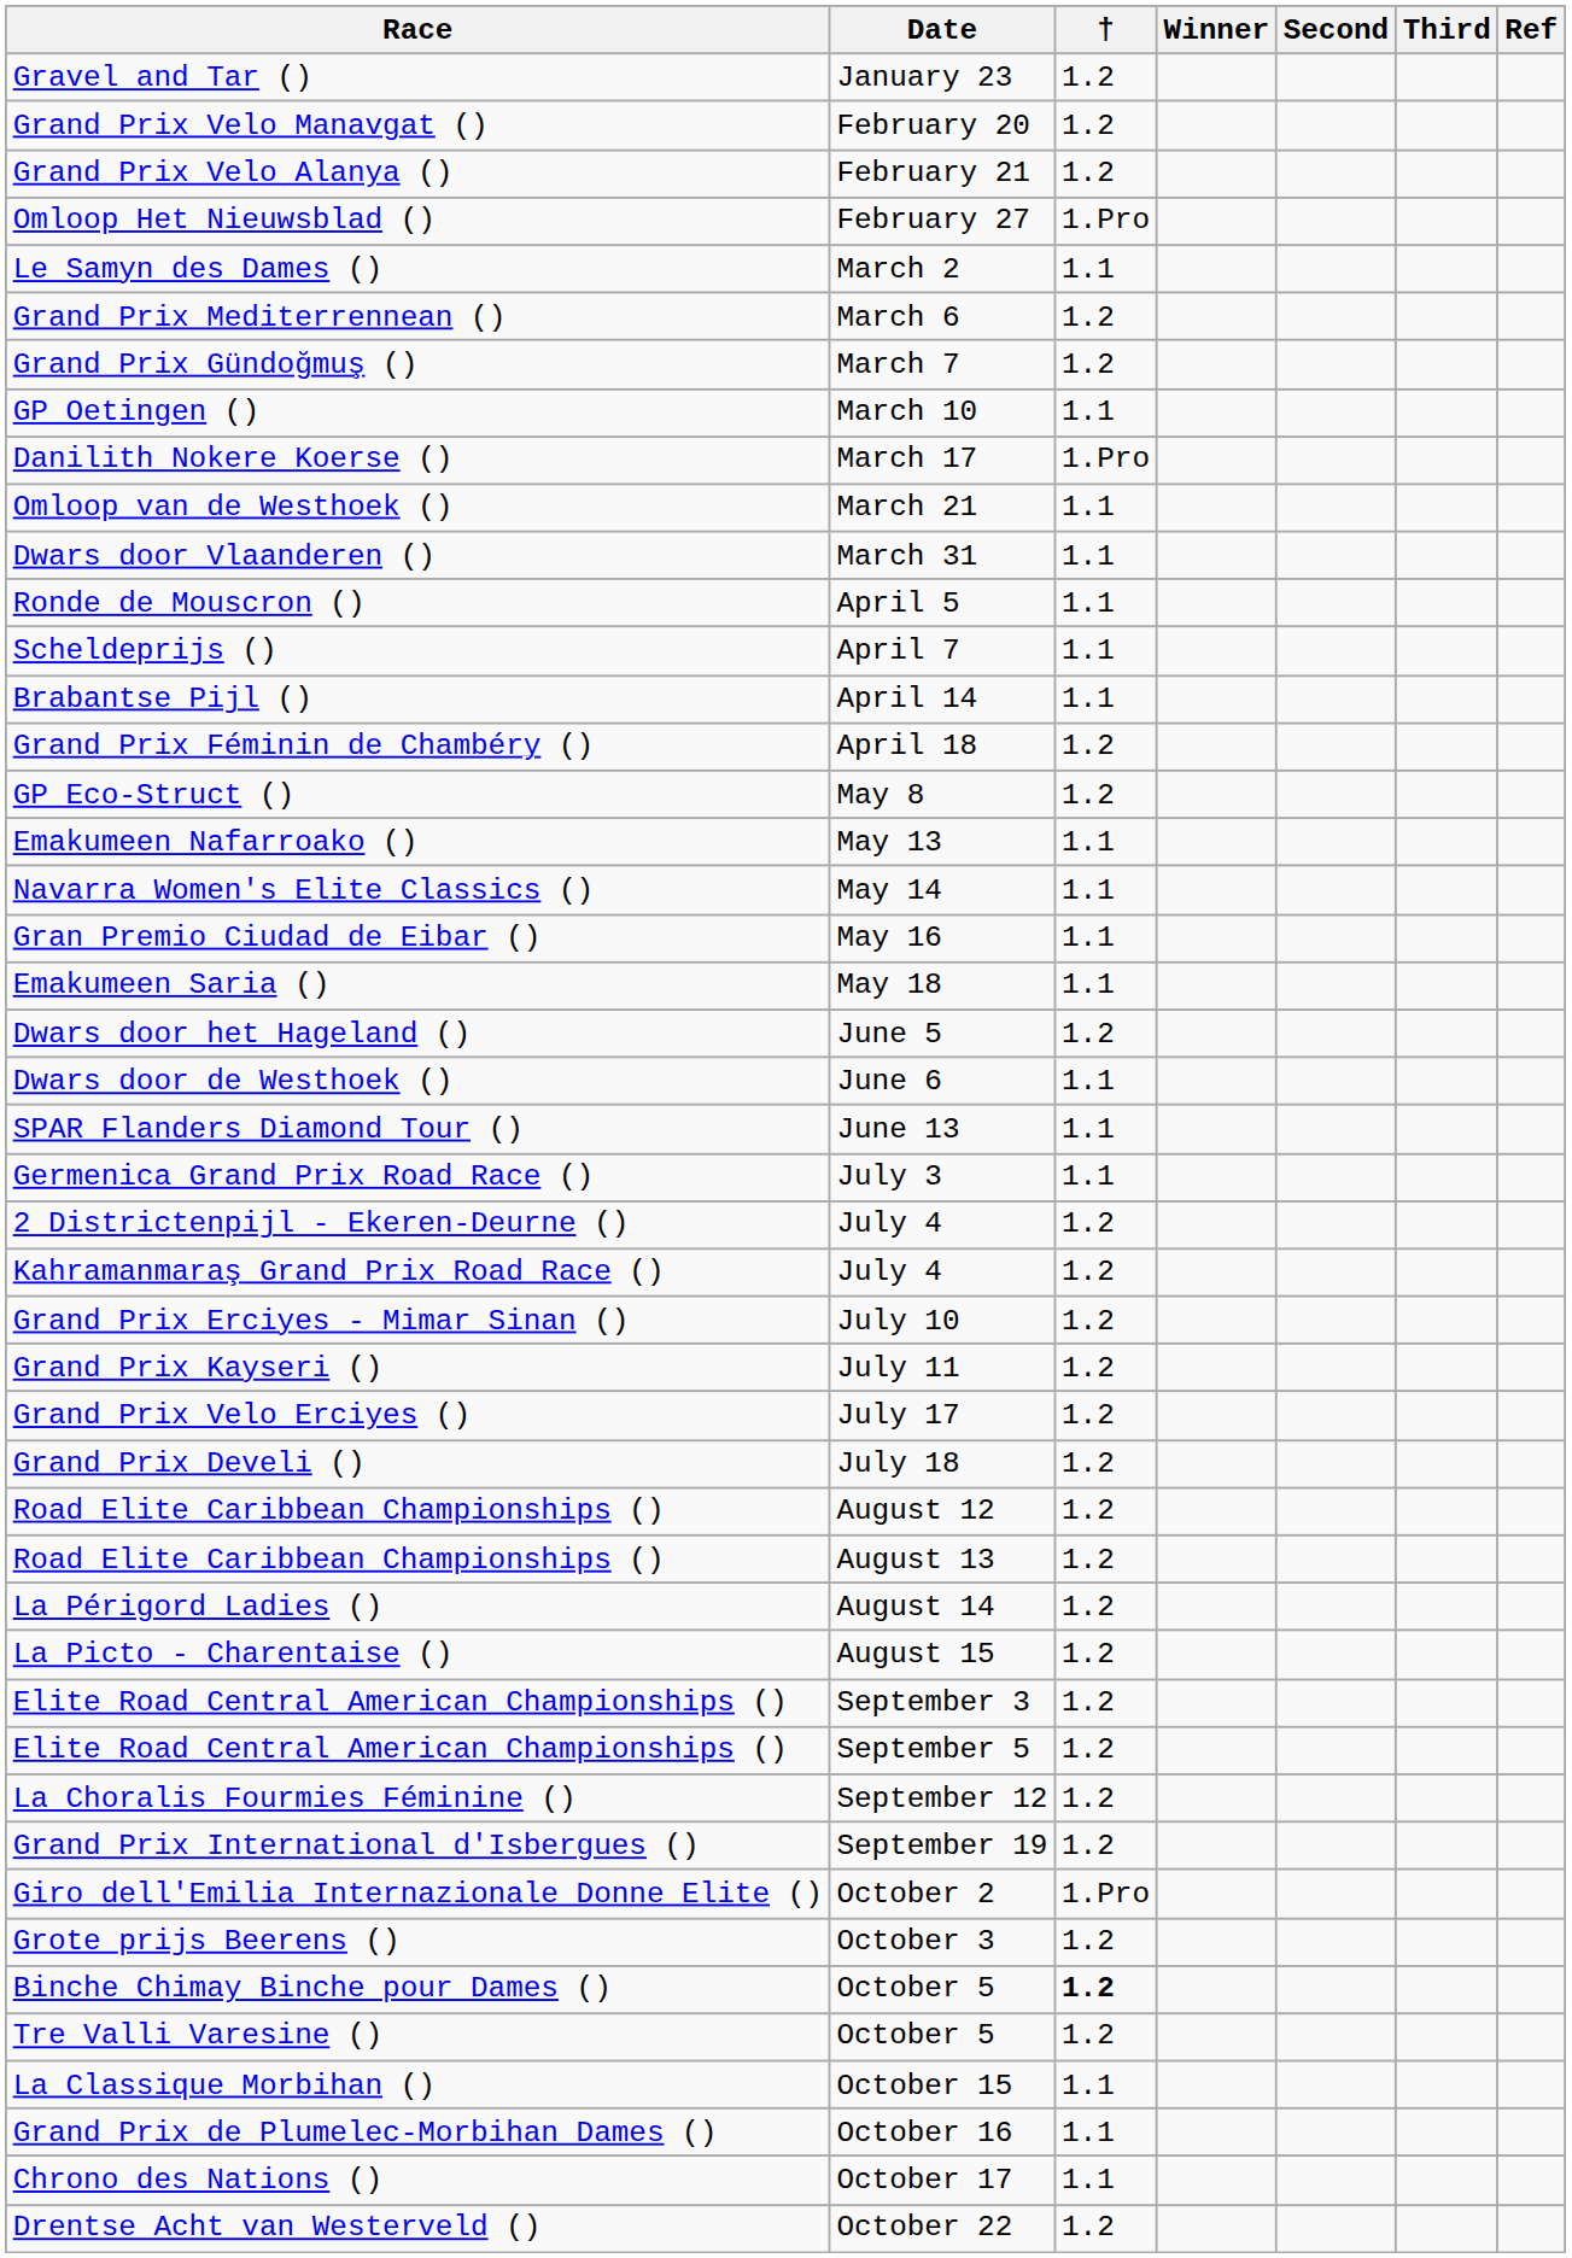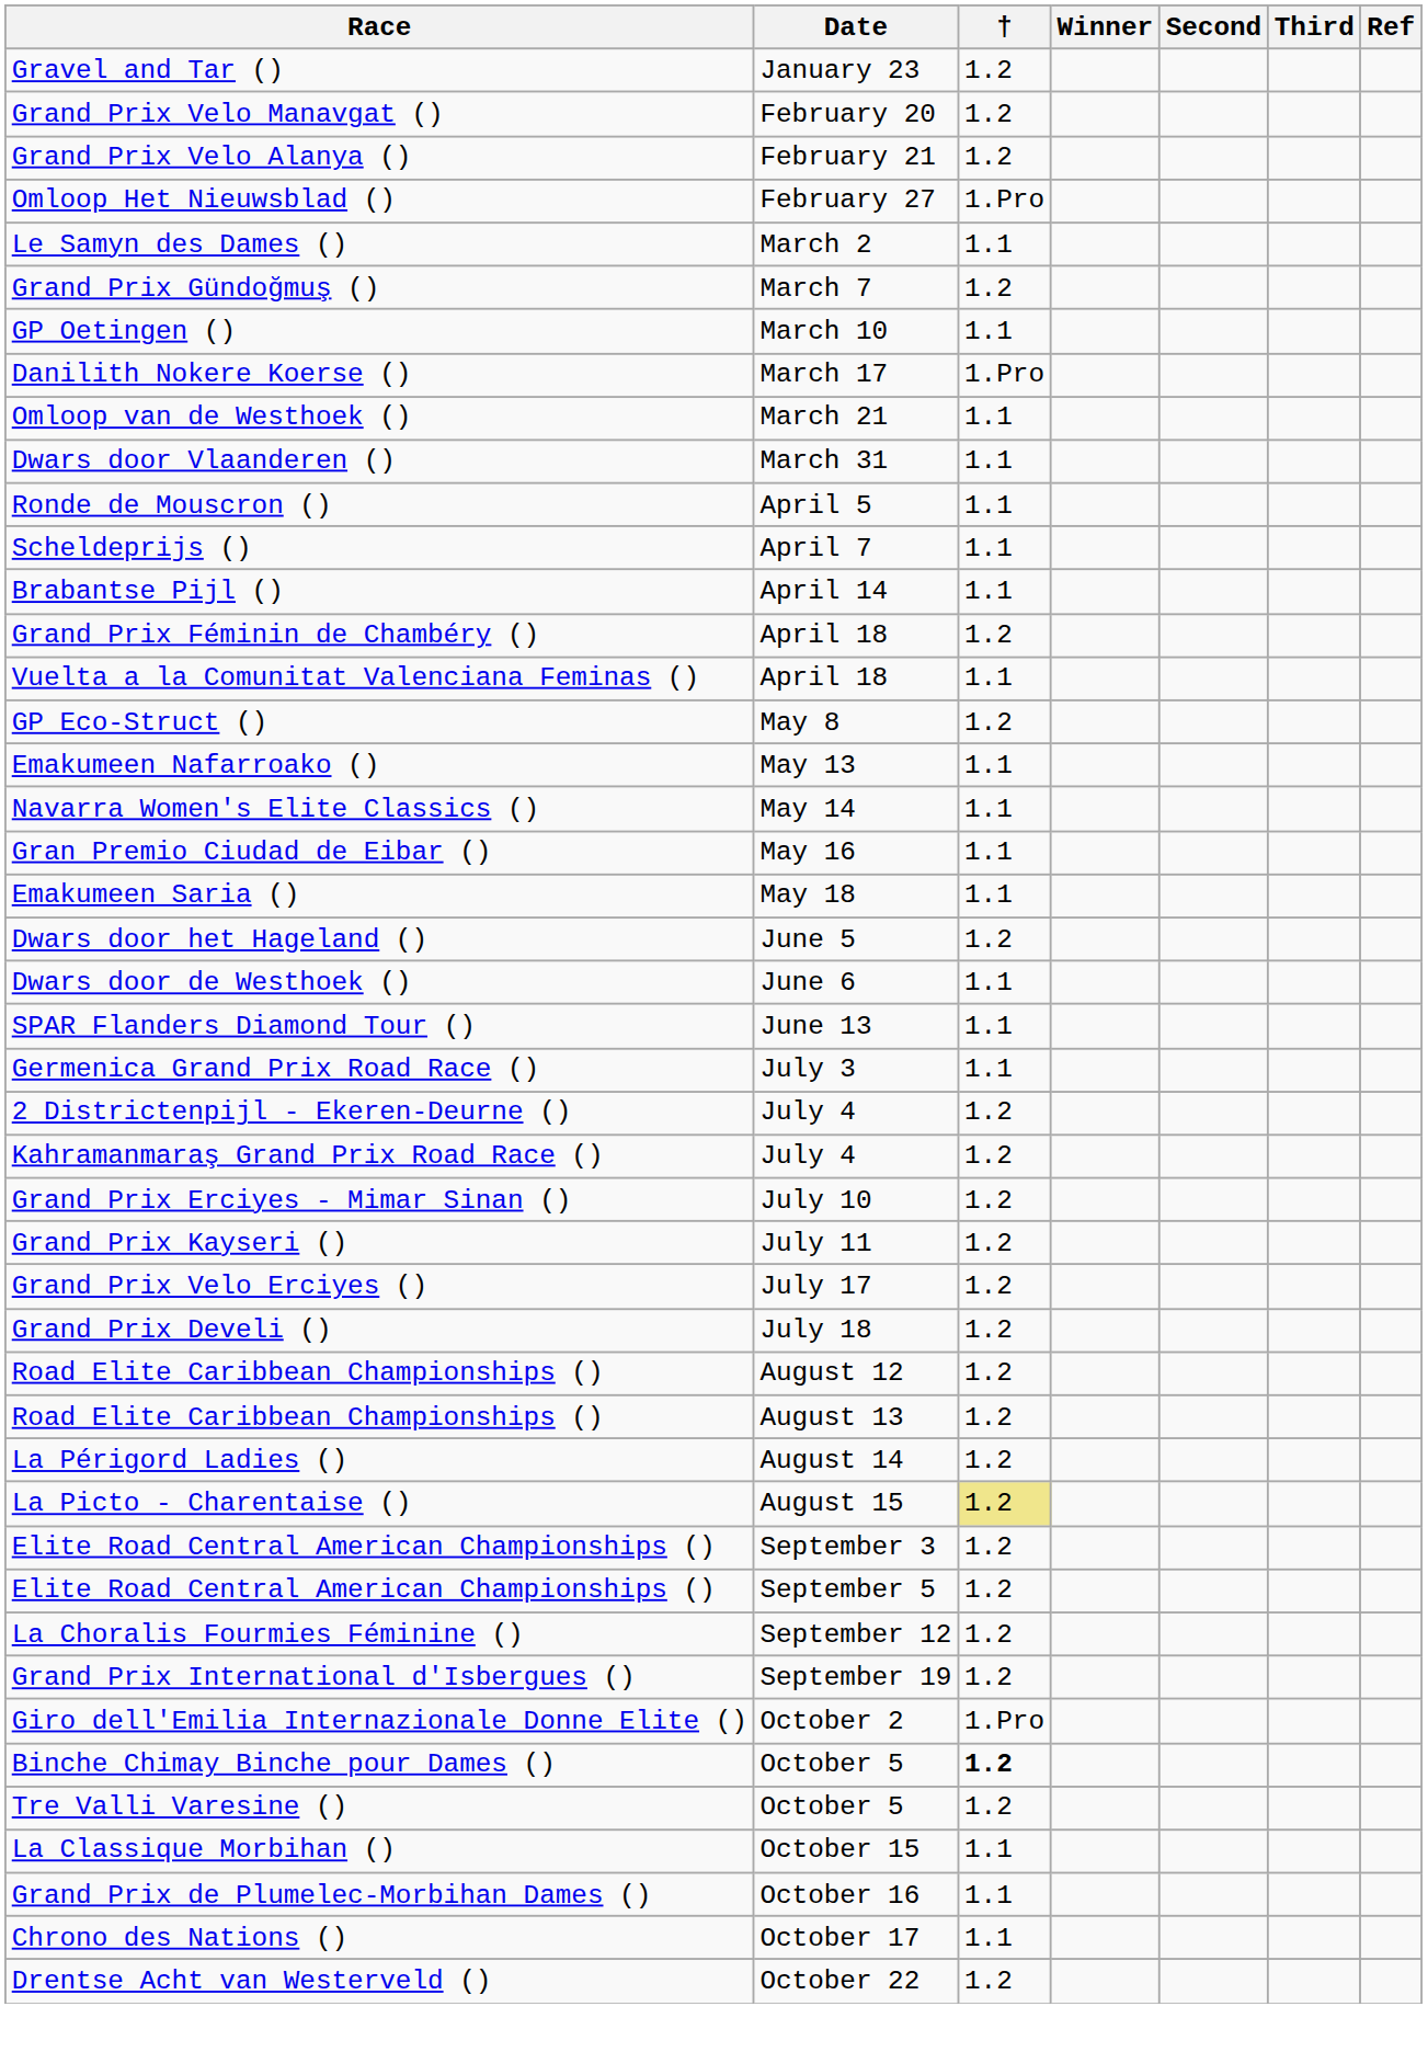- row: Grand Prix Mediterrennean () | March 6 | 1.2
+ row: Vuelta a la Comunitat Valenciana Feminas () | April 18 | 1.1
La Picto - Charentaise () | †: no background -> khaki background
- row: Grote prijs Beerens () | October 3 | 1.2
